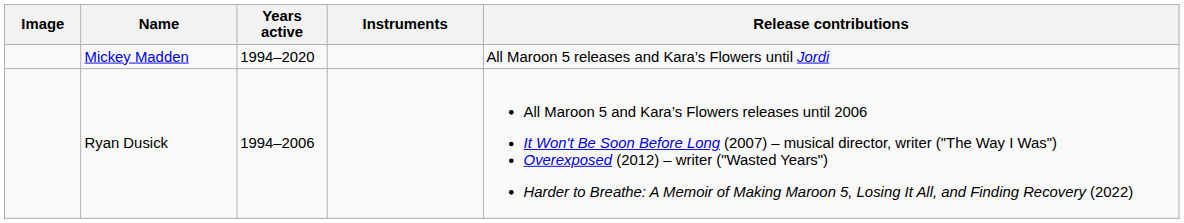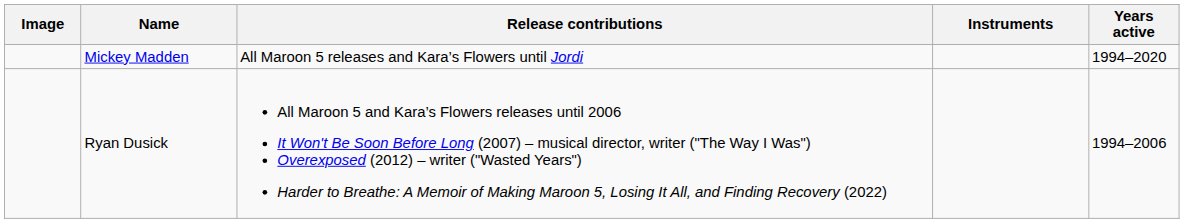columns swapped: Years active <-> Release contributions
